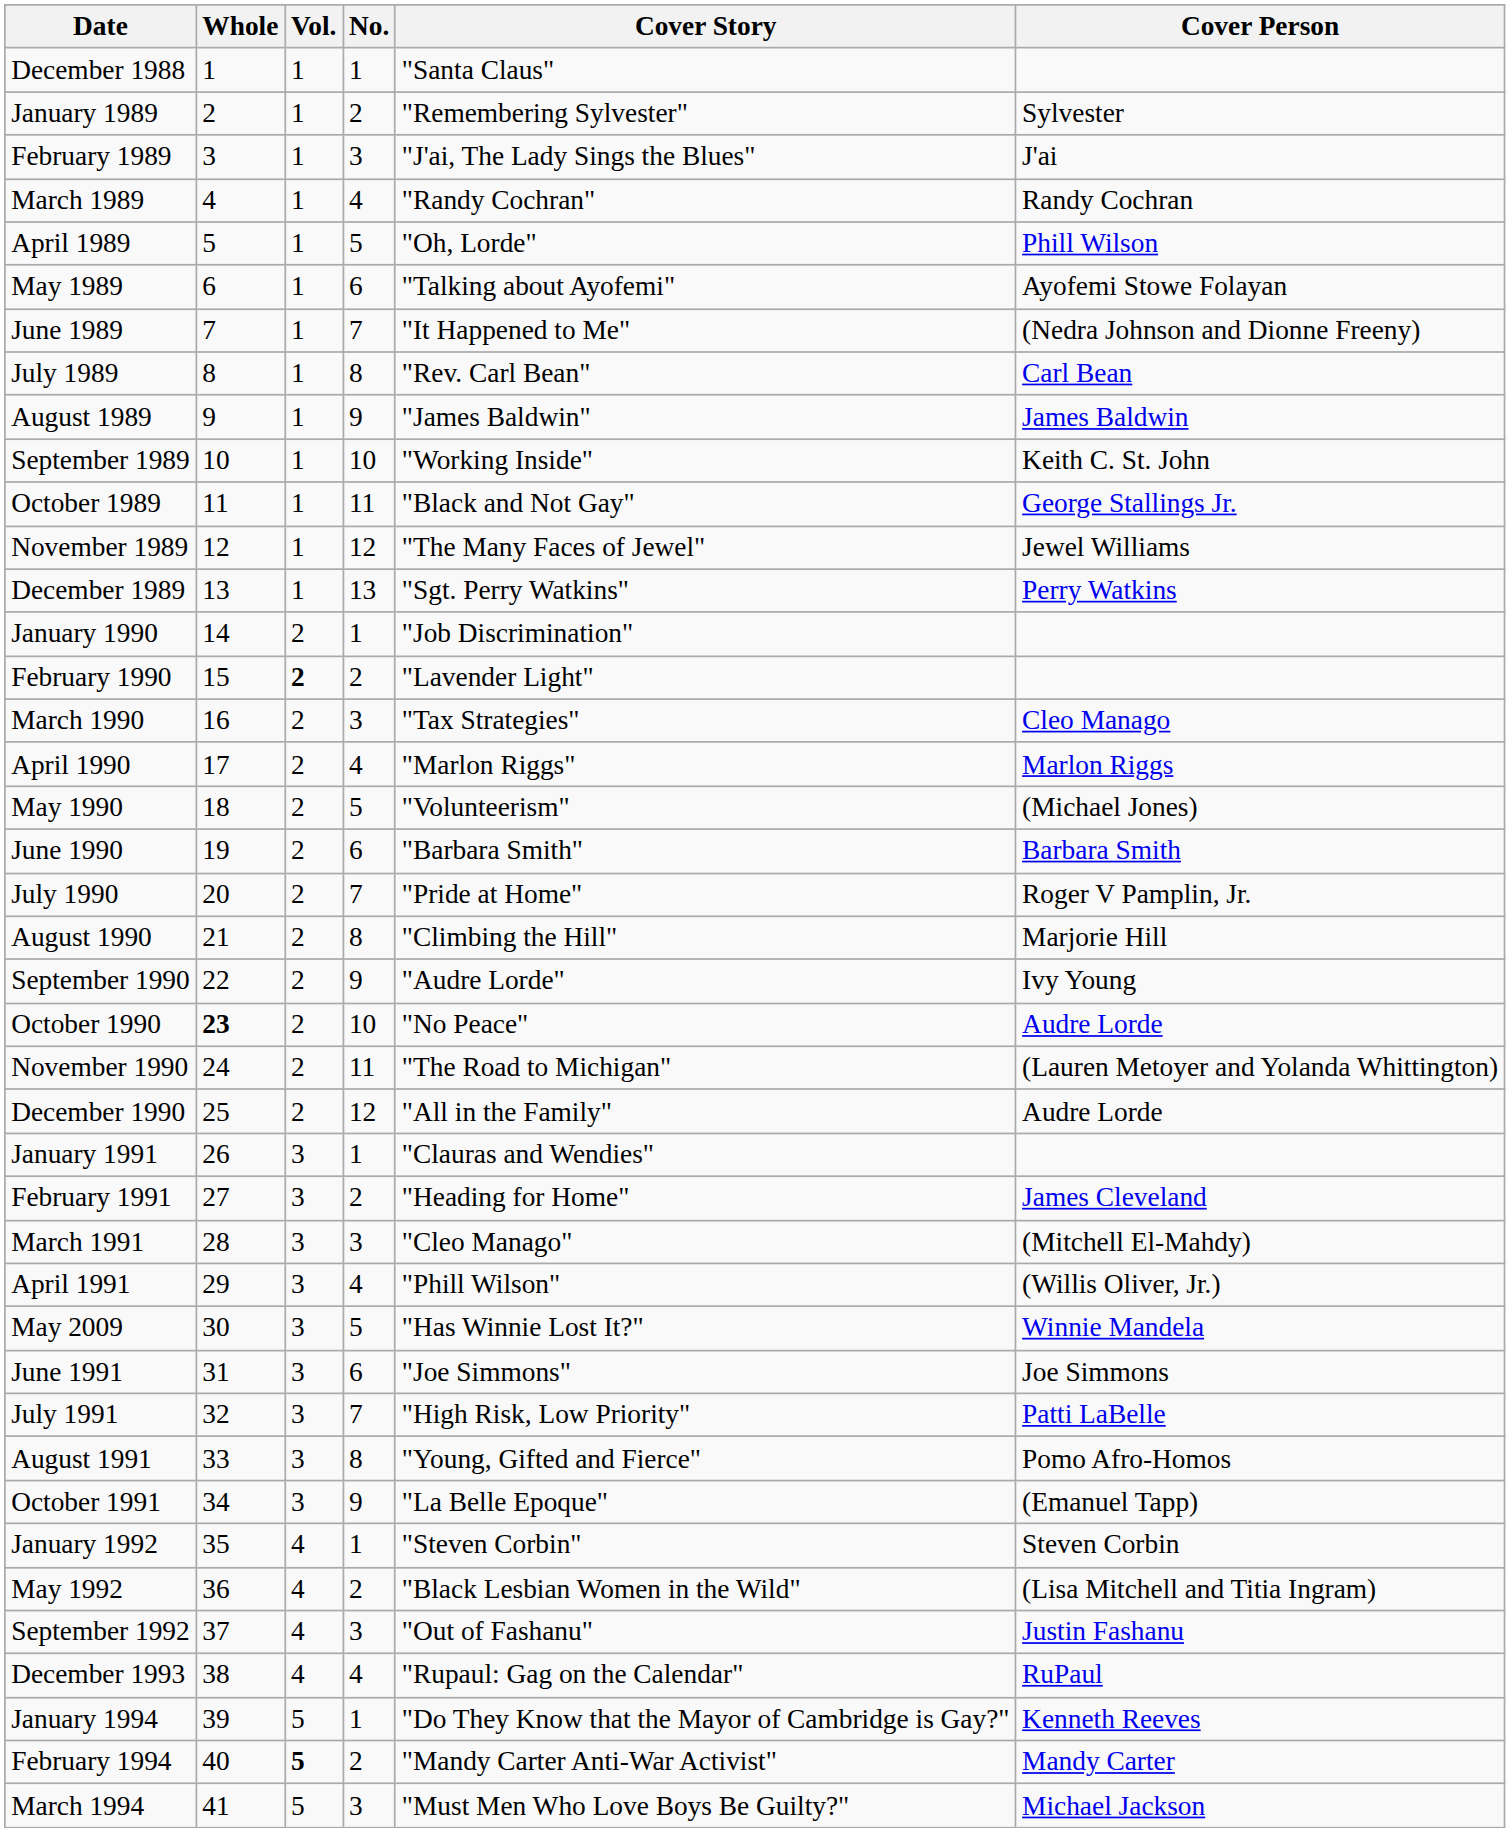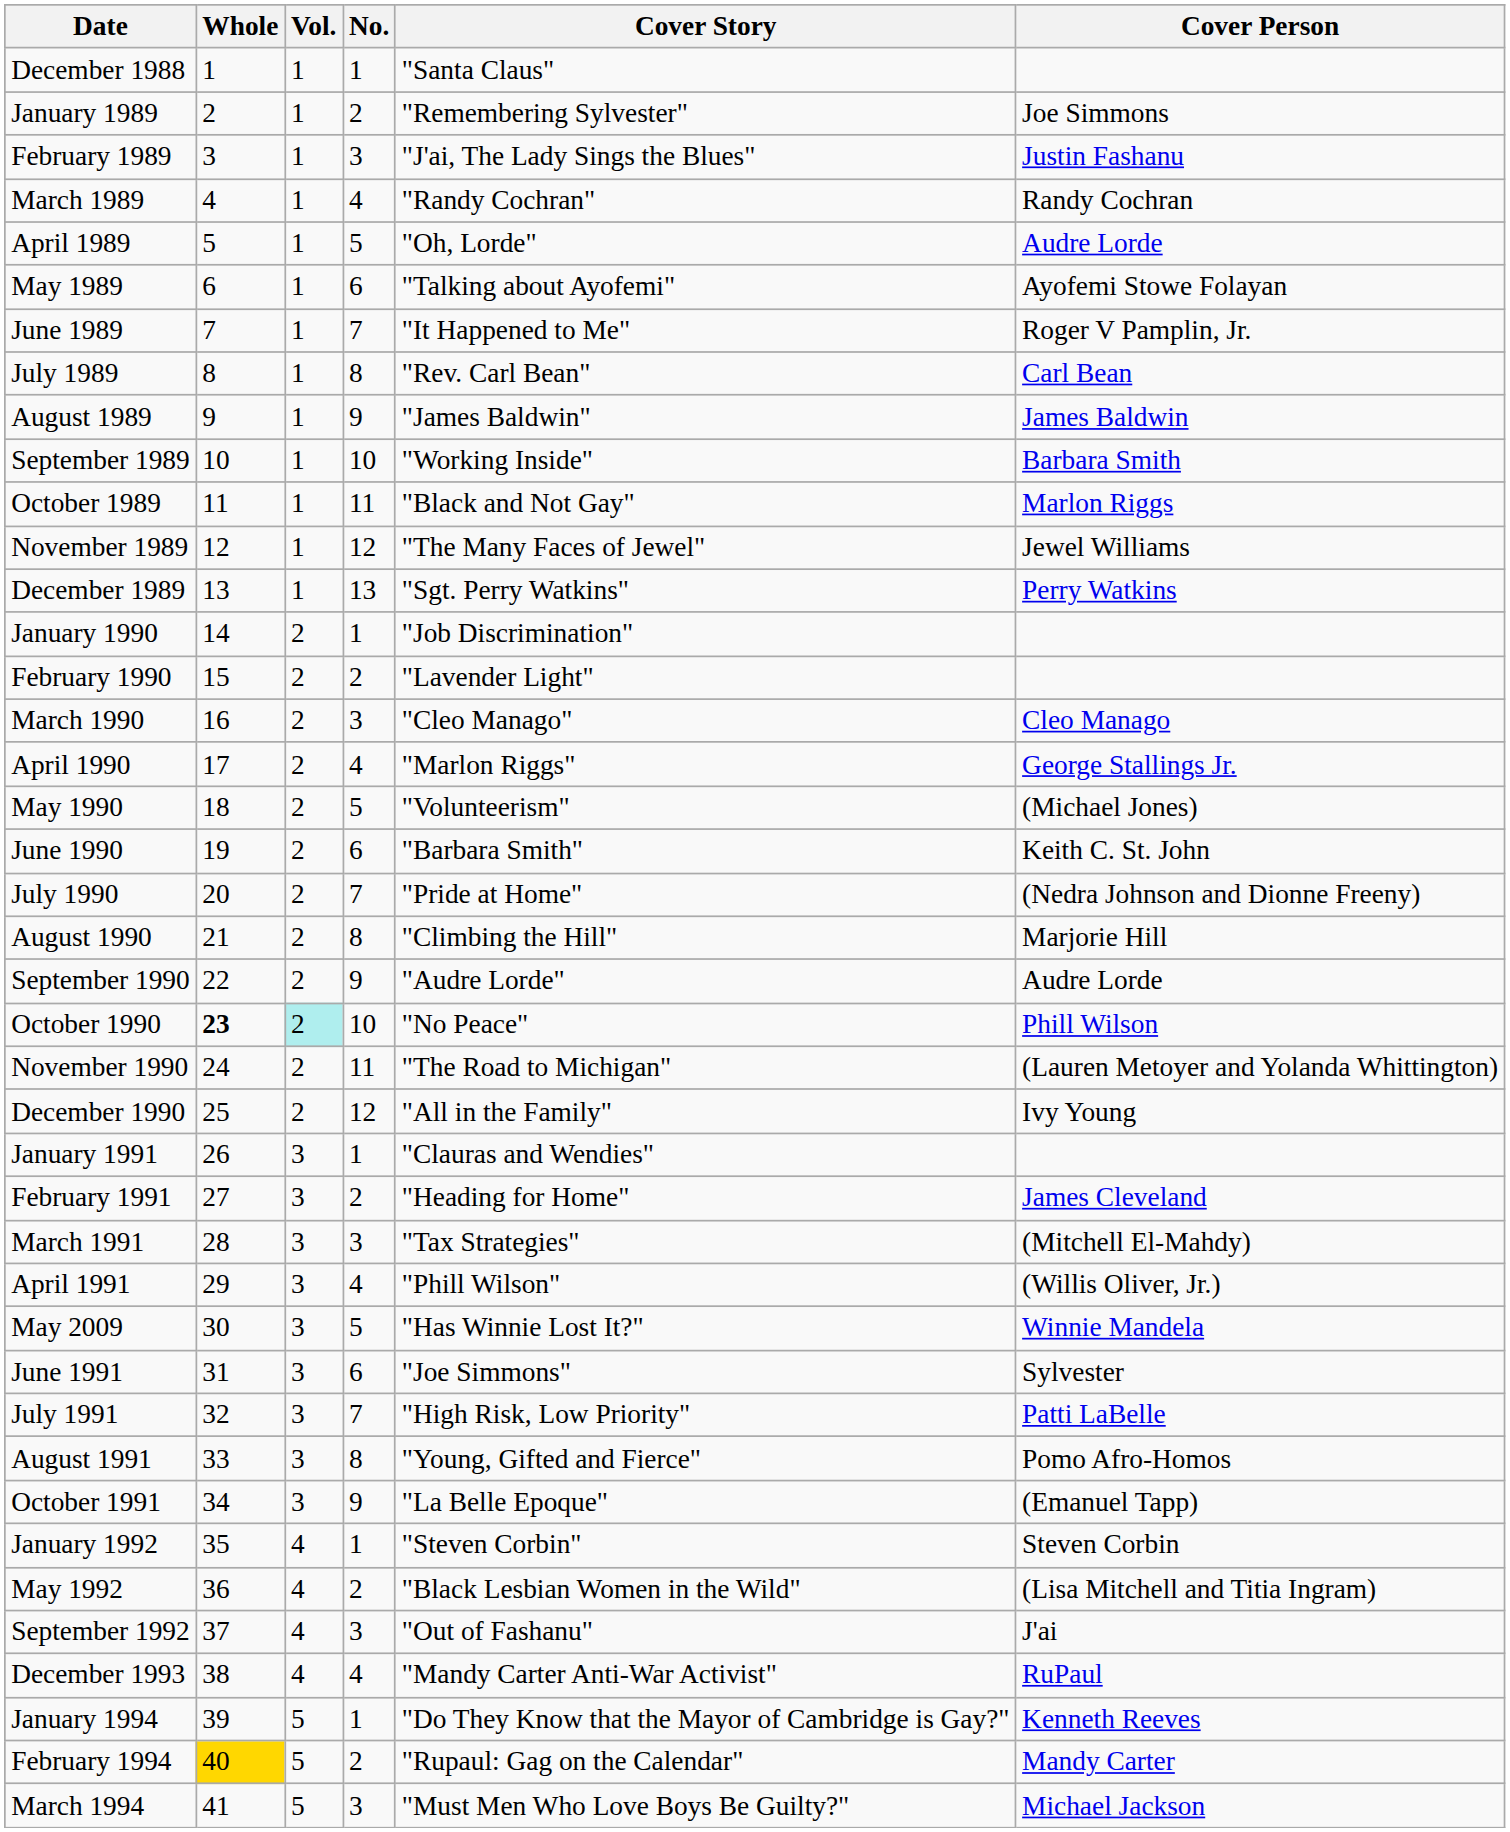January 1989 | Cover Person: Sylvester -> Joe Simmons
February 1989 | Cover Person: J'ai -> Justin Fashanu
April 1989 | Cover Person: Phill Wilson -> Audre Lorde
June 1989 | Cover Person: (Nedra Johnson and Dionne Freeny) -> Roger V Pamplin, Jr.
September 1989 | Cover Person: Keith C. St. John -> Barbara Smith
October 1989 | Cover Person: George Stallings Jr. -> Marlon Riggs
February 1990 | Vol.: bold -> normal
March 1990 | Cover Story: "Tax Strategies" -> "Cleo Manago"
April 1990 | Cover Person: Marlon Riggs -> George Stallings Jr.
June 1990 | Cover Person: Barbara Smith -> Keith C. St. John
July 1990 | Cover Person: Roger V Pamplin, Jr. -> (Nedra Johnson and Dionne Freeny)
September 1990 | Cover Person: Ivy Young -> Audre Lorde
October 1990 | Vol.: no background -> paleturquoise background
October 1990 | Cover Person: Audre Lorde -> Phill Wilson
December 1990 | Cover Person: Audre Lorde -> Ivy Young
March 1991 | Cover Story: "Cleo Manago" -> "Tax Strategies"
June 1991 | Cover Person: Joe Simmons -> Sylvester
September 1992 | Cover Person: Justin Fashanu -> J'ai
December 1993 | Cover Story: "Rupaul: Gag on the Calendar" -> "Mandy Carter Anti-War Activist"
February 1994 | Whole: no background -> gold background
February 1994 | Vol.: bold -> normal
February 1994 | Cover Story: "Mandy Carter Anti-War Activist" -> "Rupaul: Gag on the Calendar"
